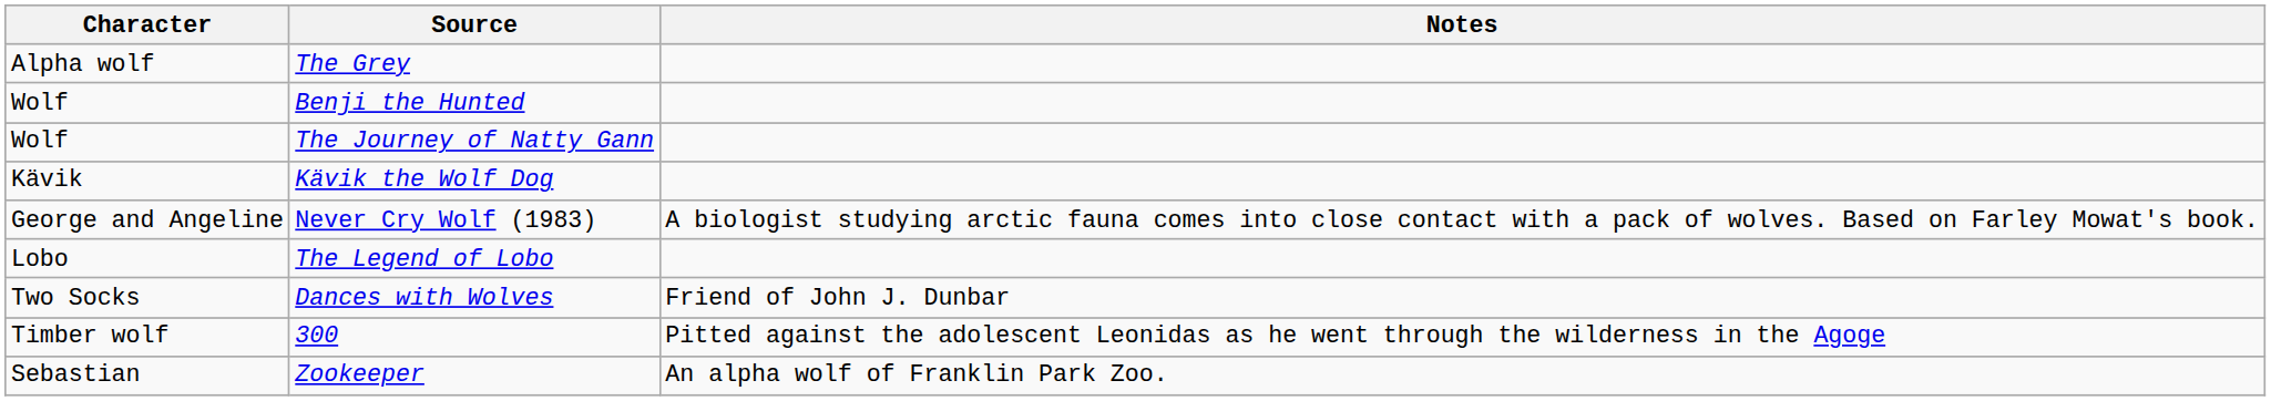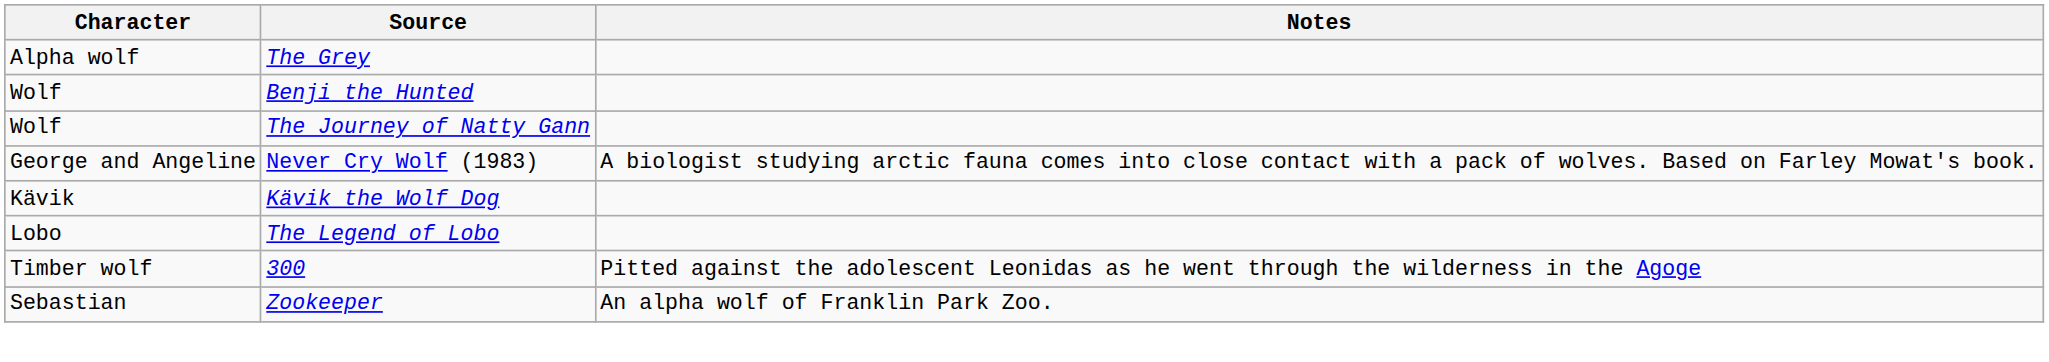rows swapped: Never Cry Wolf (1983) <-> Kävik the Wolf Dog
- row: Two Socks | Dances with Wolves | Friend of John J. Dunbar
